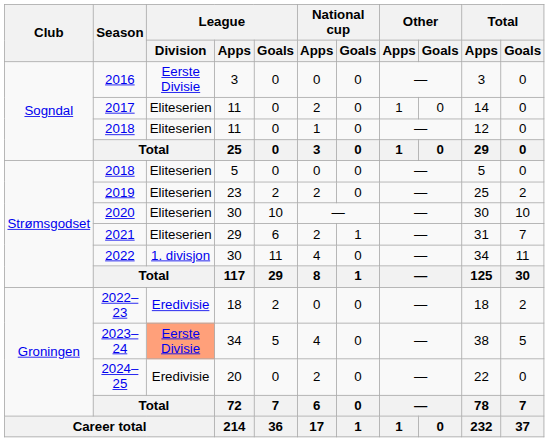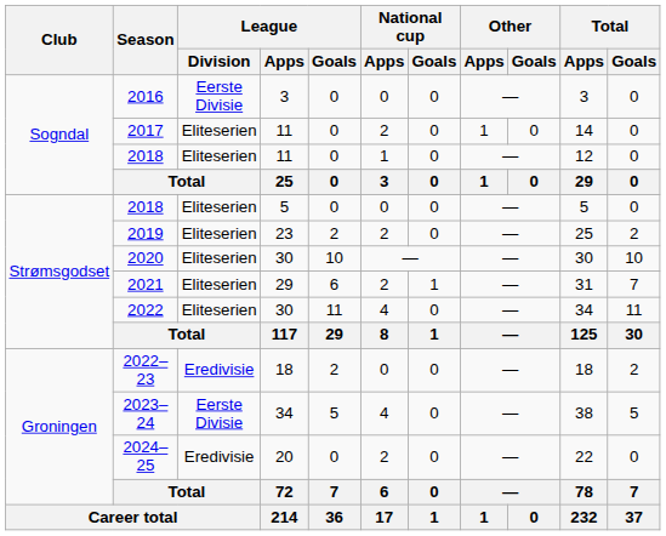2022 | League / Division: 1. divisjon -> Eliteserien
2023–24 | League / Division: lightsalmon background -> no background
